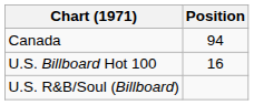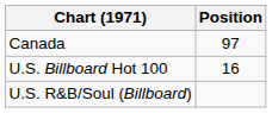Canada | Position: 94 -> 97
